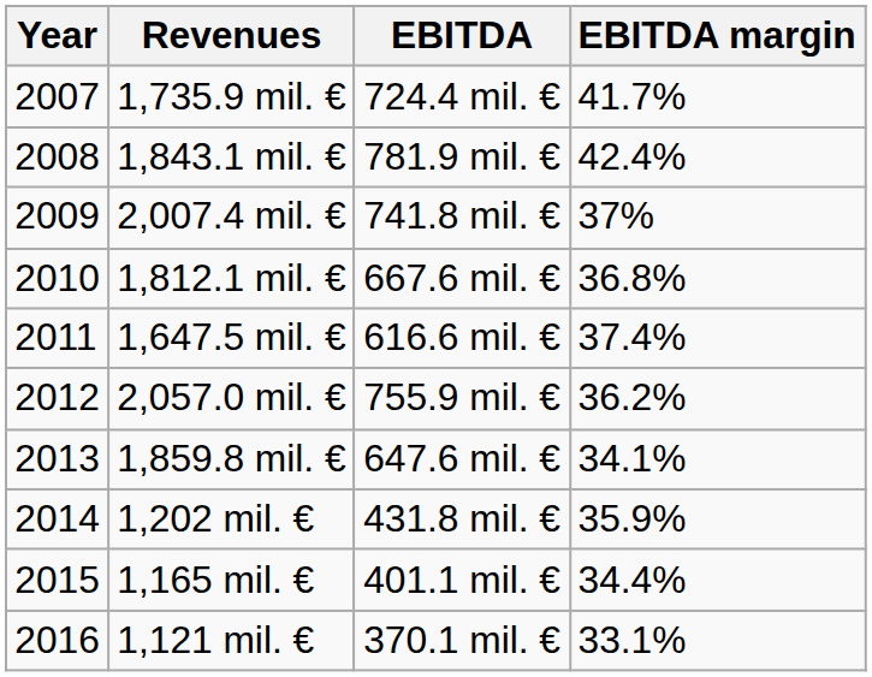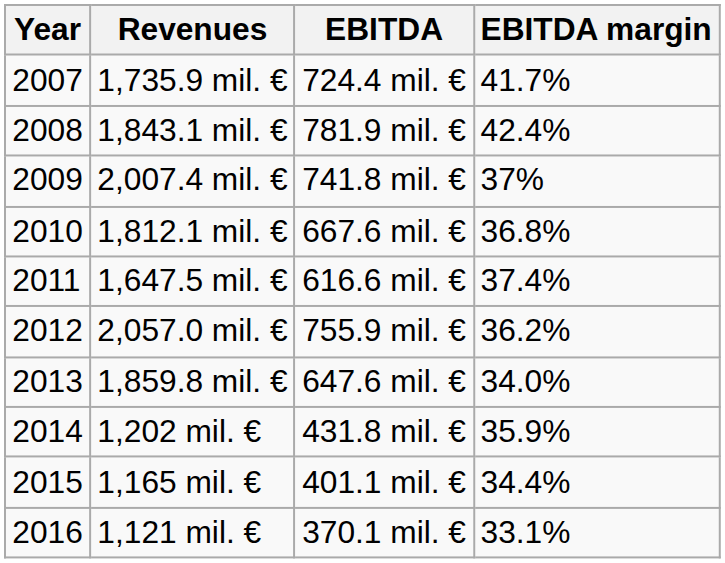1,859.8 mil. € | EBITDA margin: 34.1% -> 34.0%
